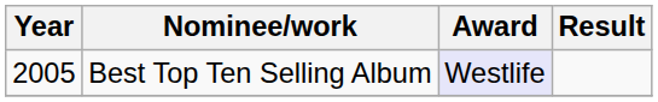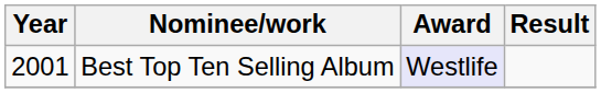Best Top Ten Selling Album | Year: 2005 -> 2001
